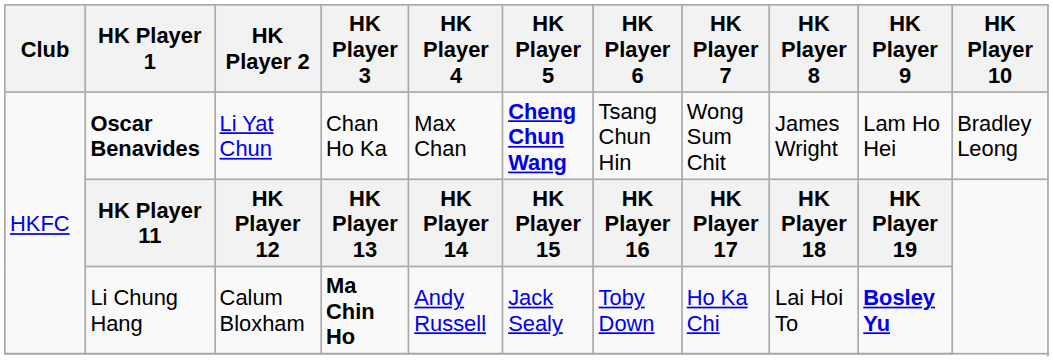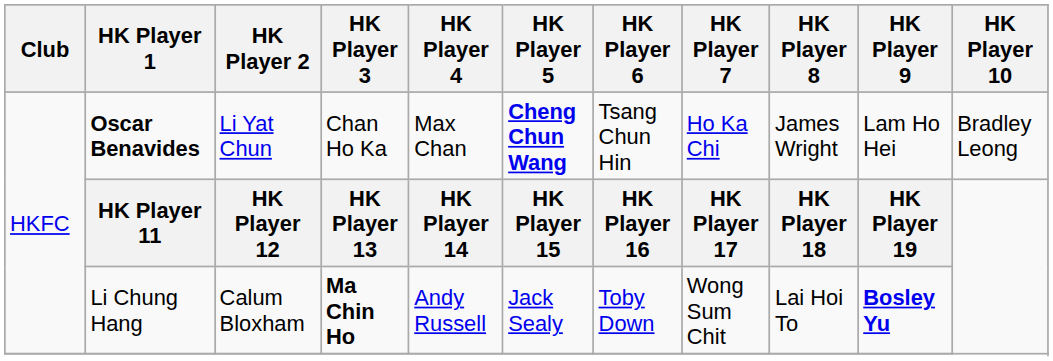Oscar Benavides | HK Player 7: Wong Sum Chit -> Ho Ka Chi
Li Chung Hang | HK Player 7: Ho Ka Chi -> Wong Sum Chit
